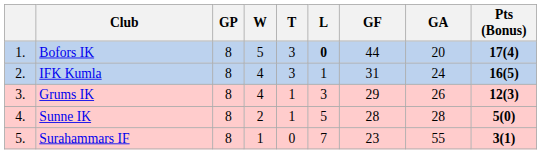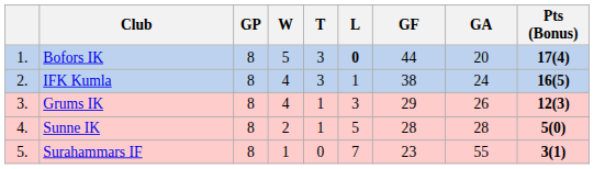IFK Kumla | GF: 31 -> 38
